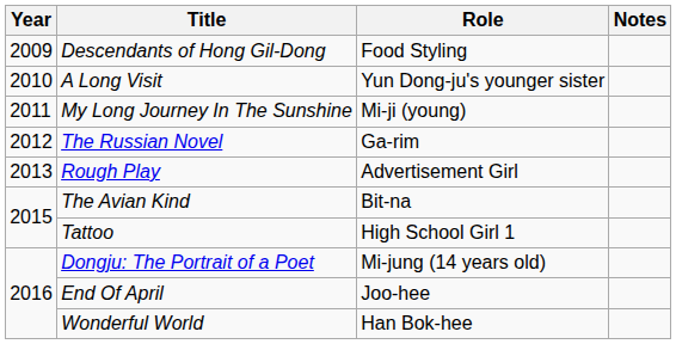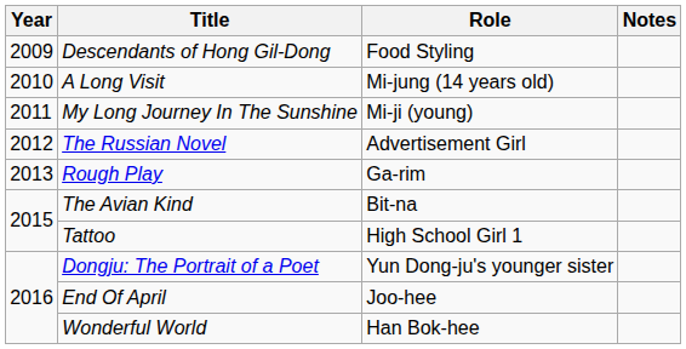A Long Visit | Role: Yun Dong-ju's younger sister -> Mi-jung (14 years old)
The Russian Novel | Role: Ga-rim -> Advertisement Girl
Rough Play | Role: Advertisement Girl -> Ga-rim
Dongju: The Portrait of a Poet | Role: Mi-jung (14 years old) -> Yun Dong-ju's younger sister
